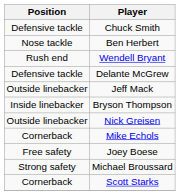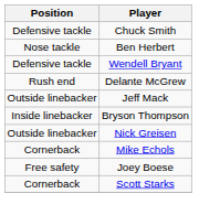Wendell Bryant | Position: Rush end -> Defensive tackle
Delante McGrew | Position: Defensive tackle -> Rush end
- row: Strong safety | Michael Broussard
